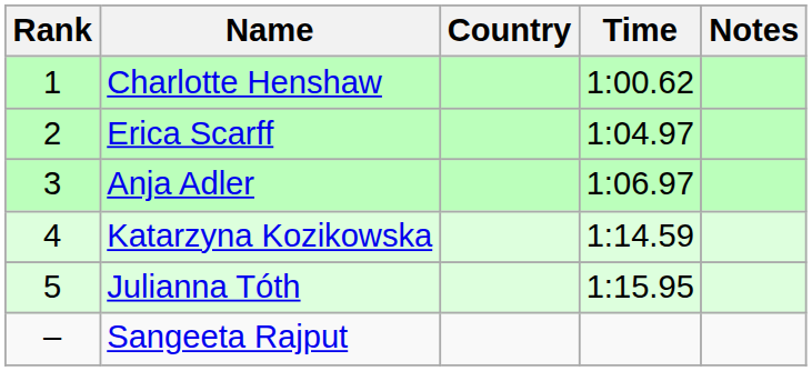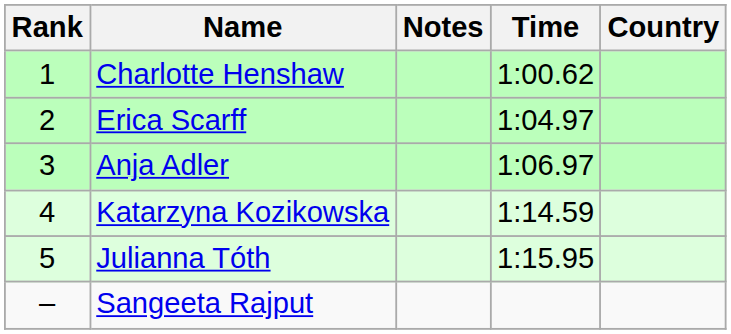columns swapped: Country <-> Notes
